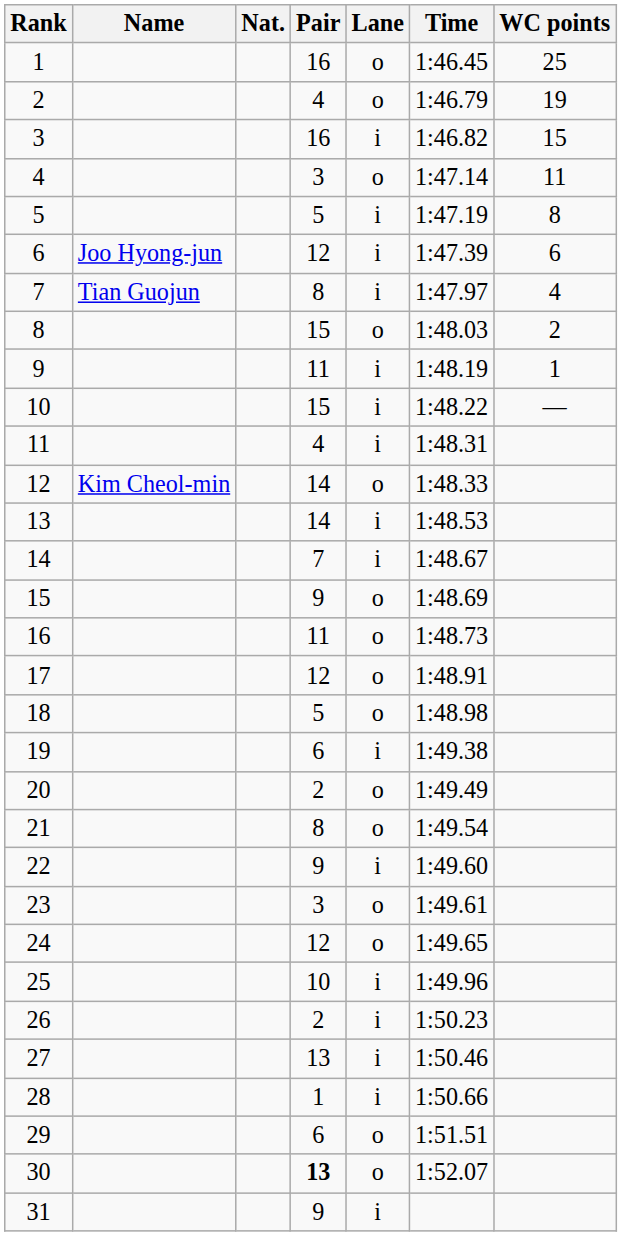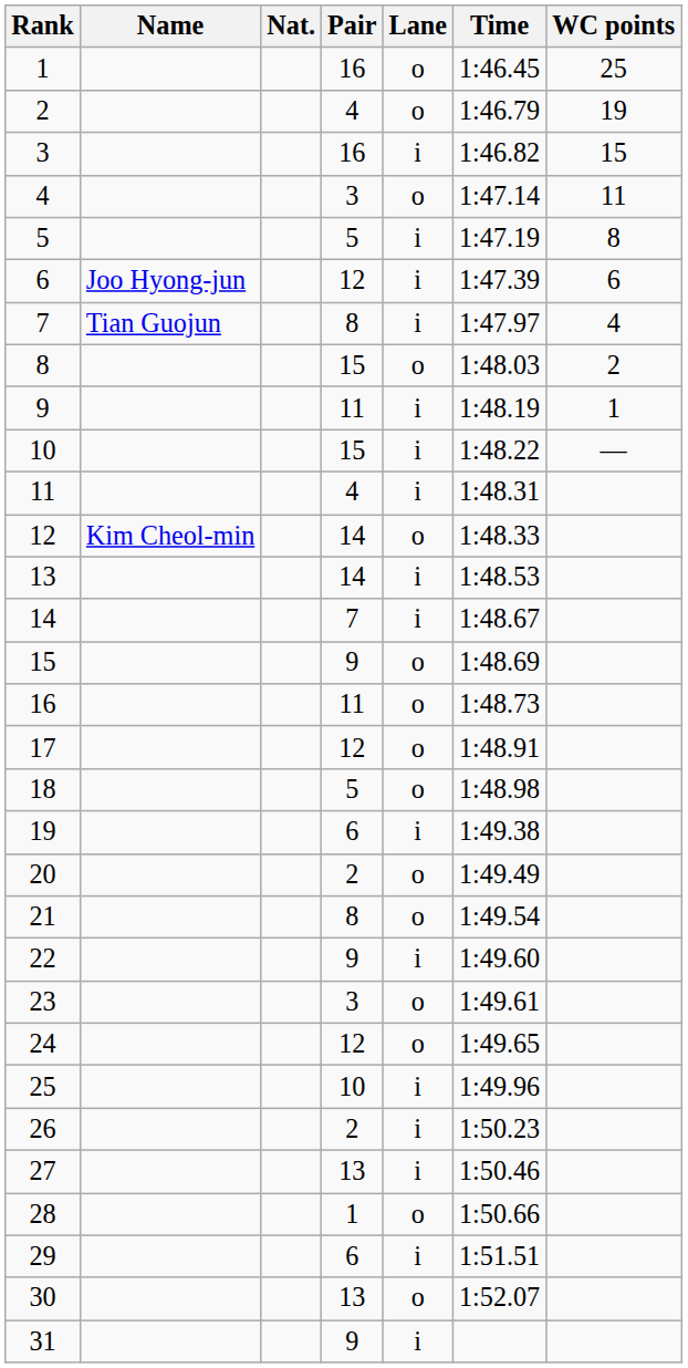28 | Lane: i -> o
29 | Lane: o -> i
30 | Pair: bold -> normal
